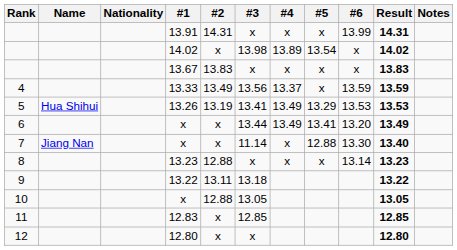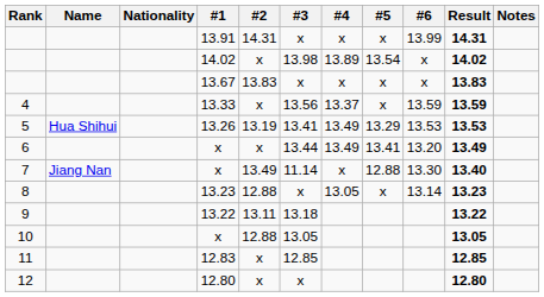4 | #2: 13.49 -> x
7 | #2: x -> 13.49
8 | #4: x -> 13.05
